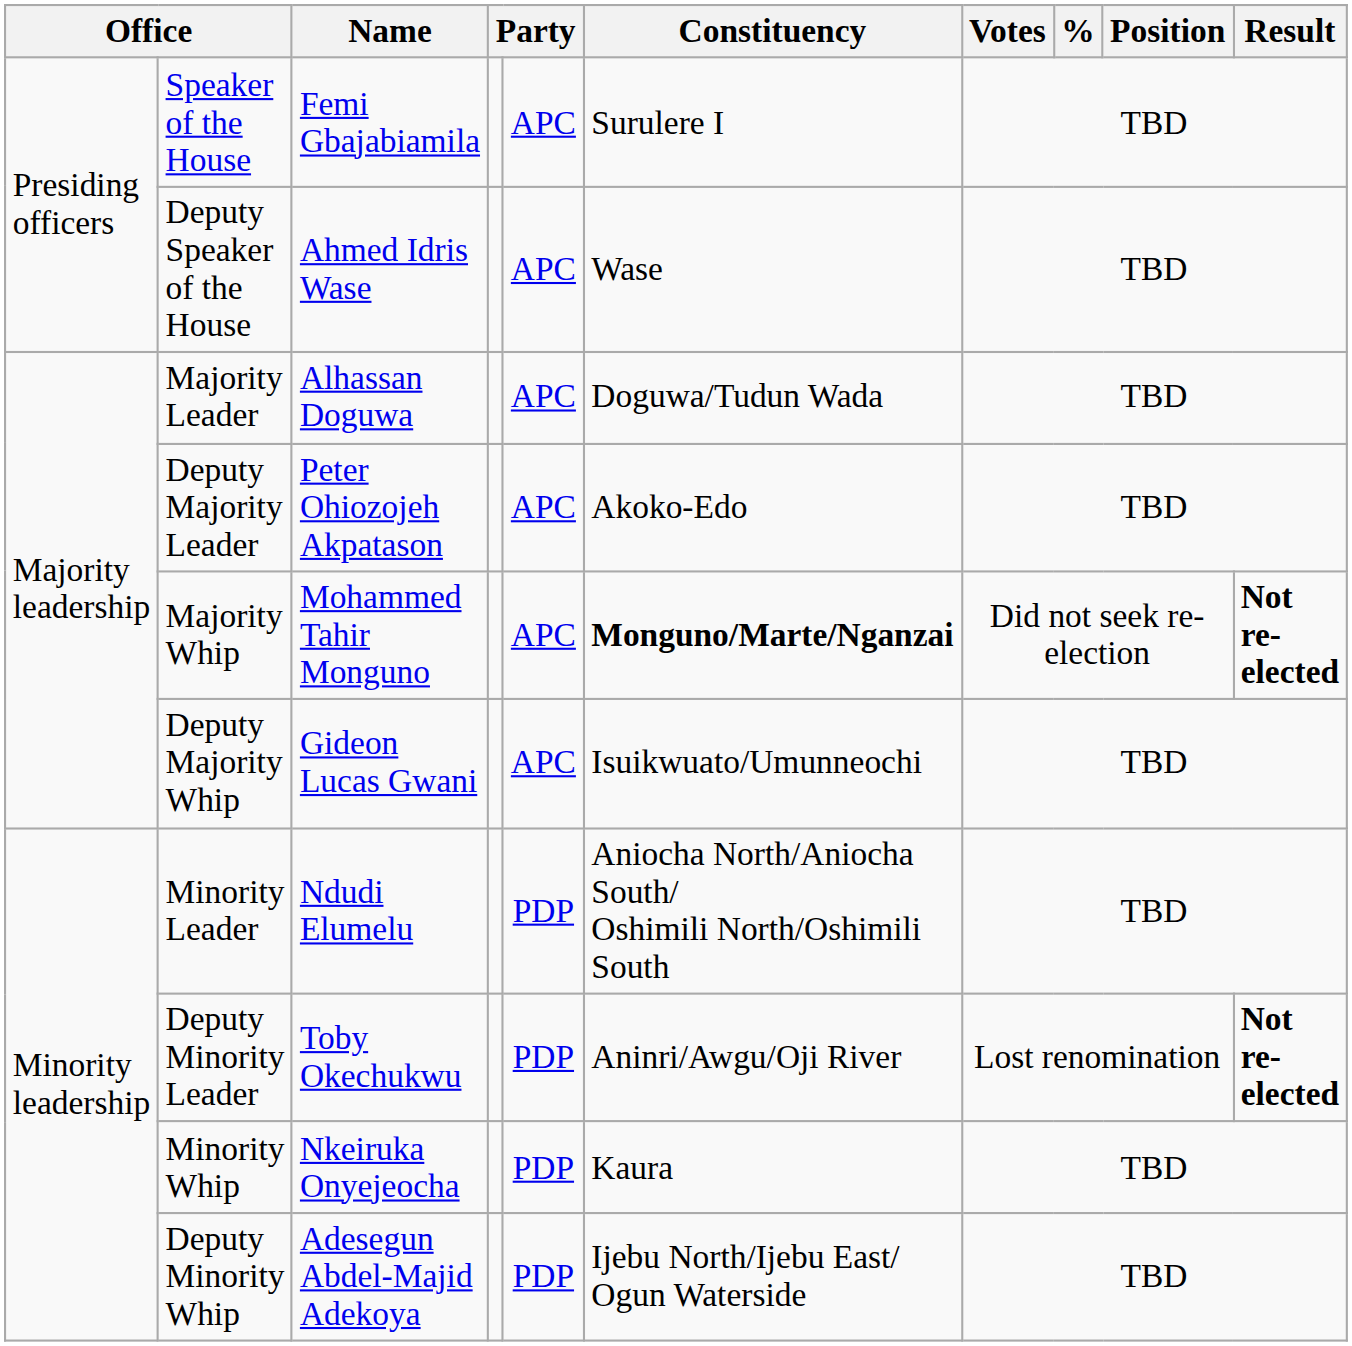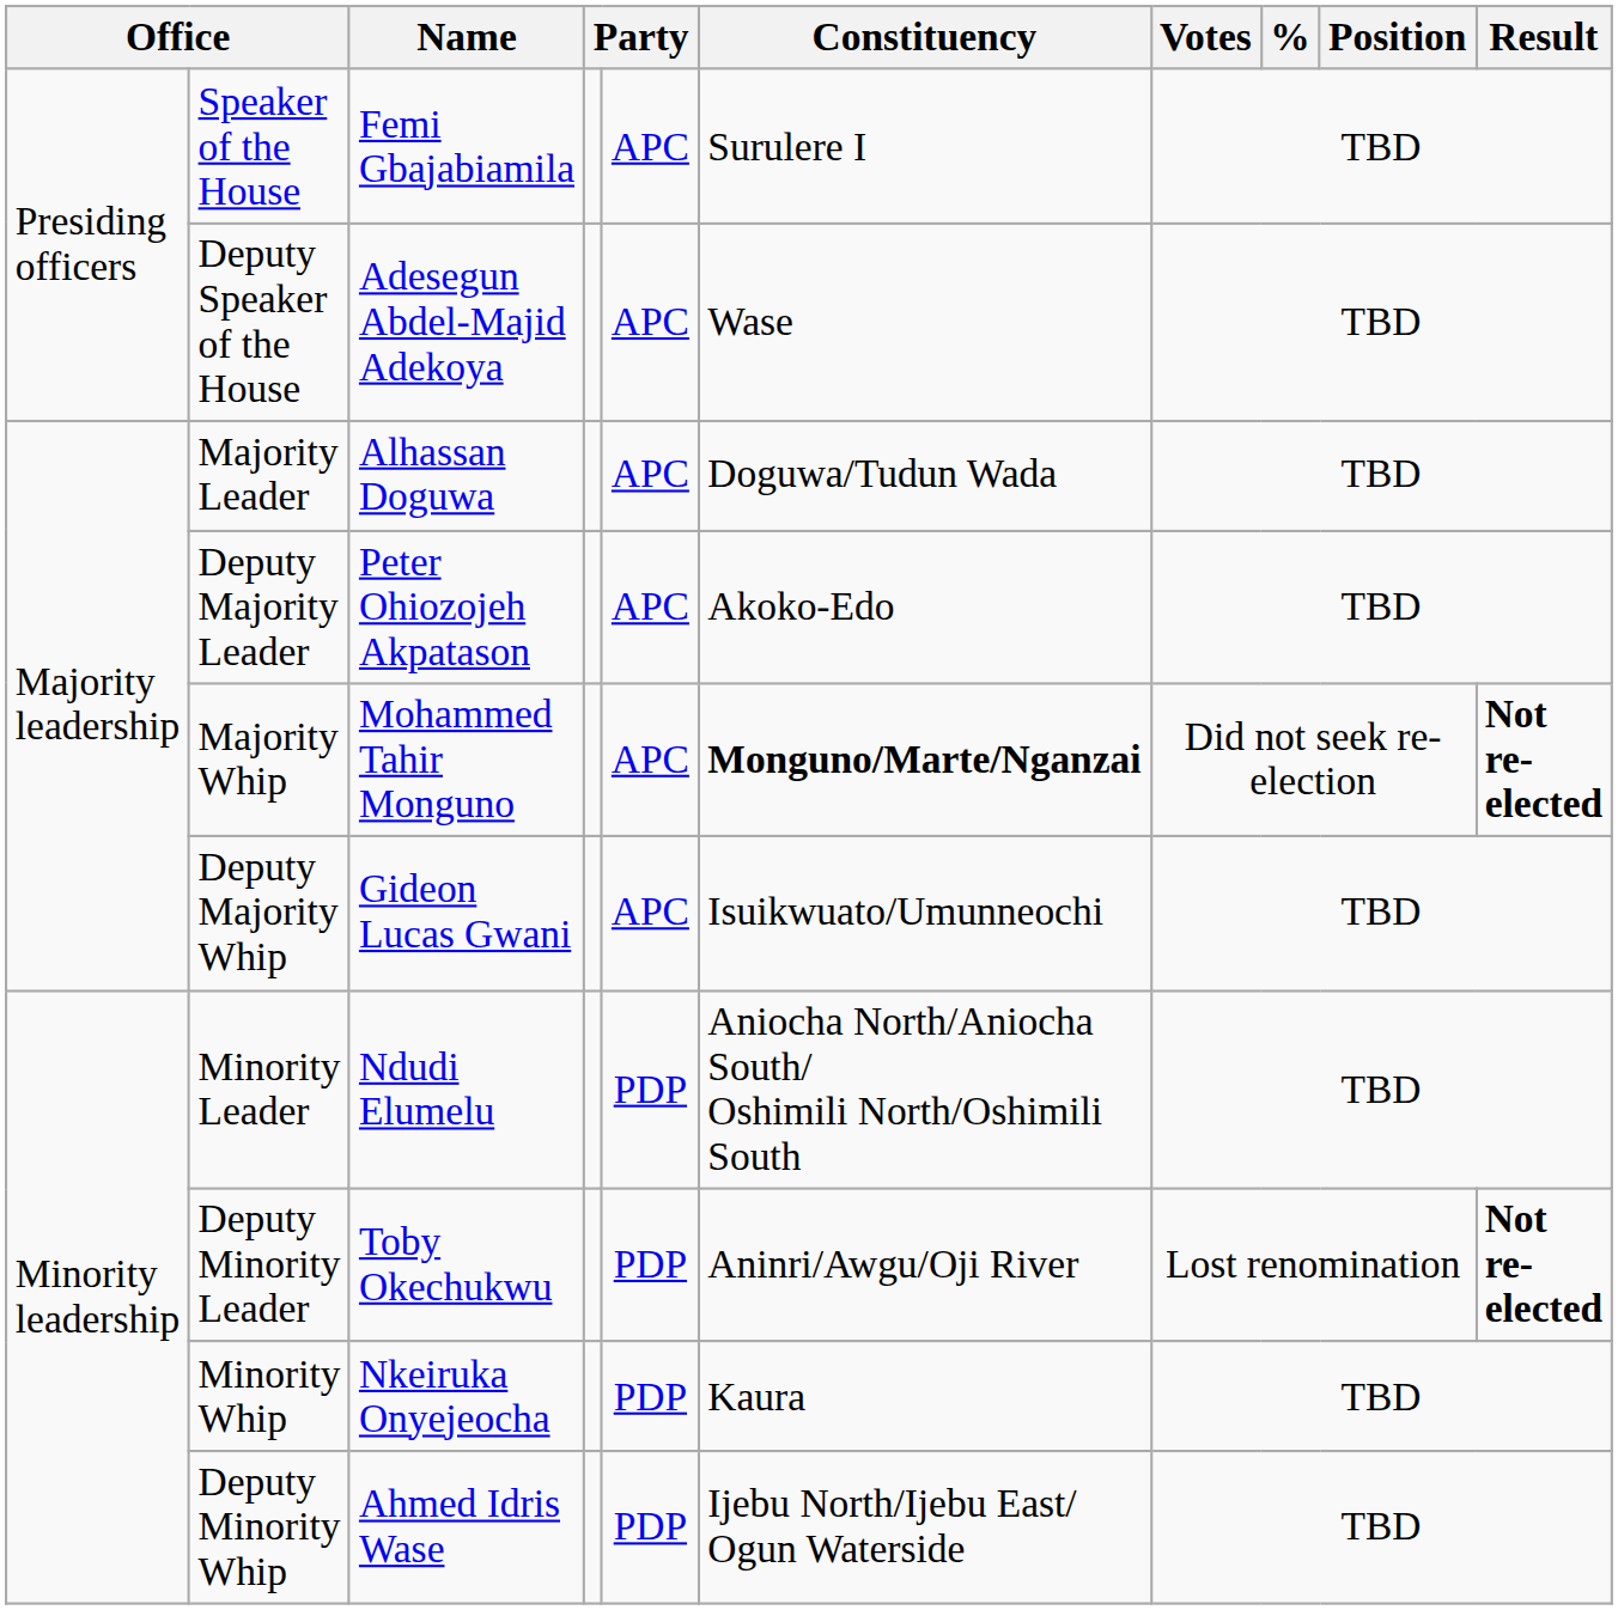Deputy Speaker of the House | Name: Ahmed Idris Wase -> Adesegun Abdel-Majid Adekoya
Deputy Minority Whip | Name: Adesegun Abdel-Majid Adekoya -> Ahmed Idris Wase
